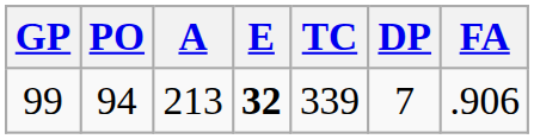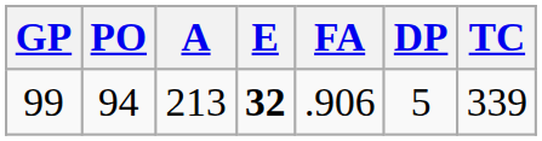columns swapped: TC <-> FA
99 | DP: 7 -> 5
